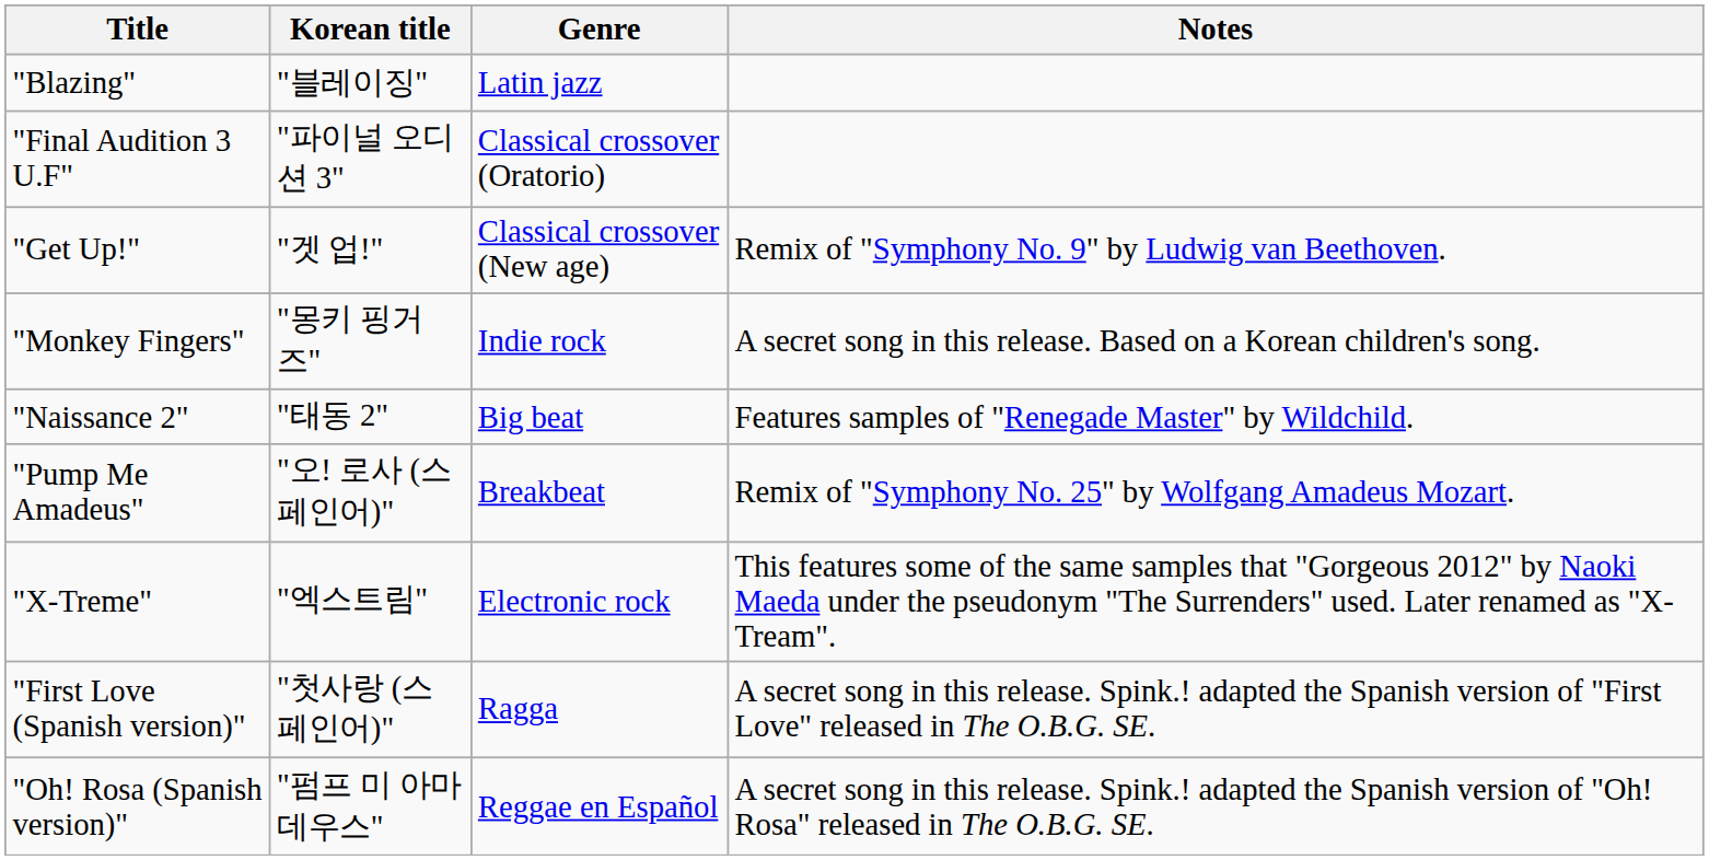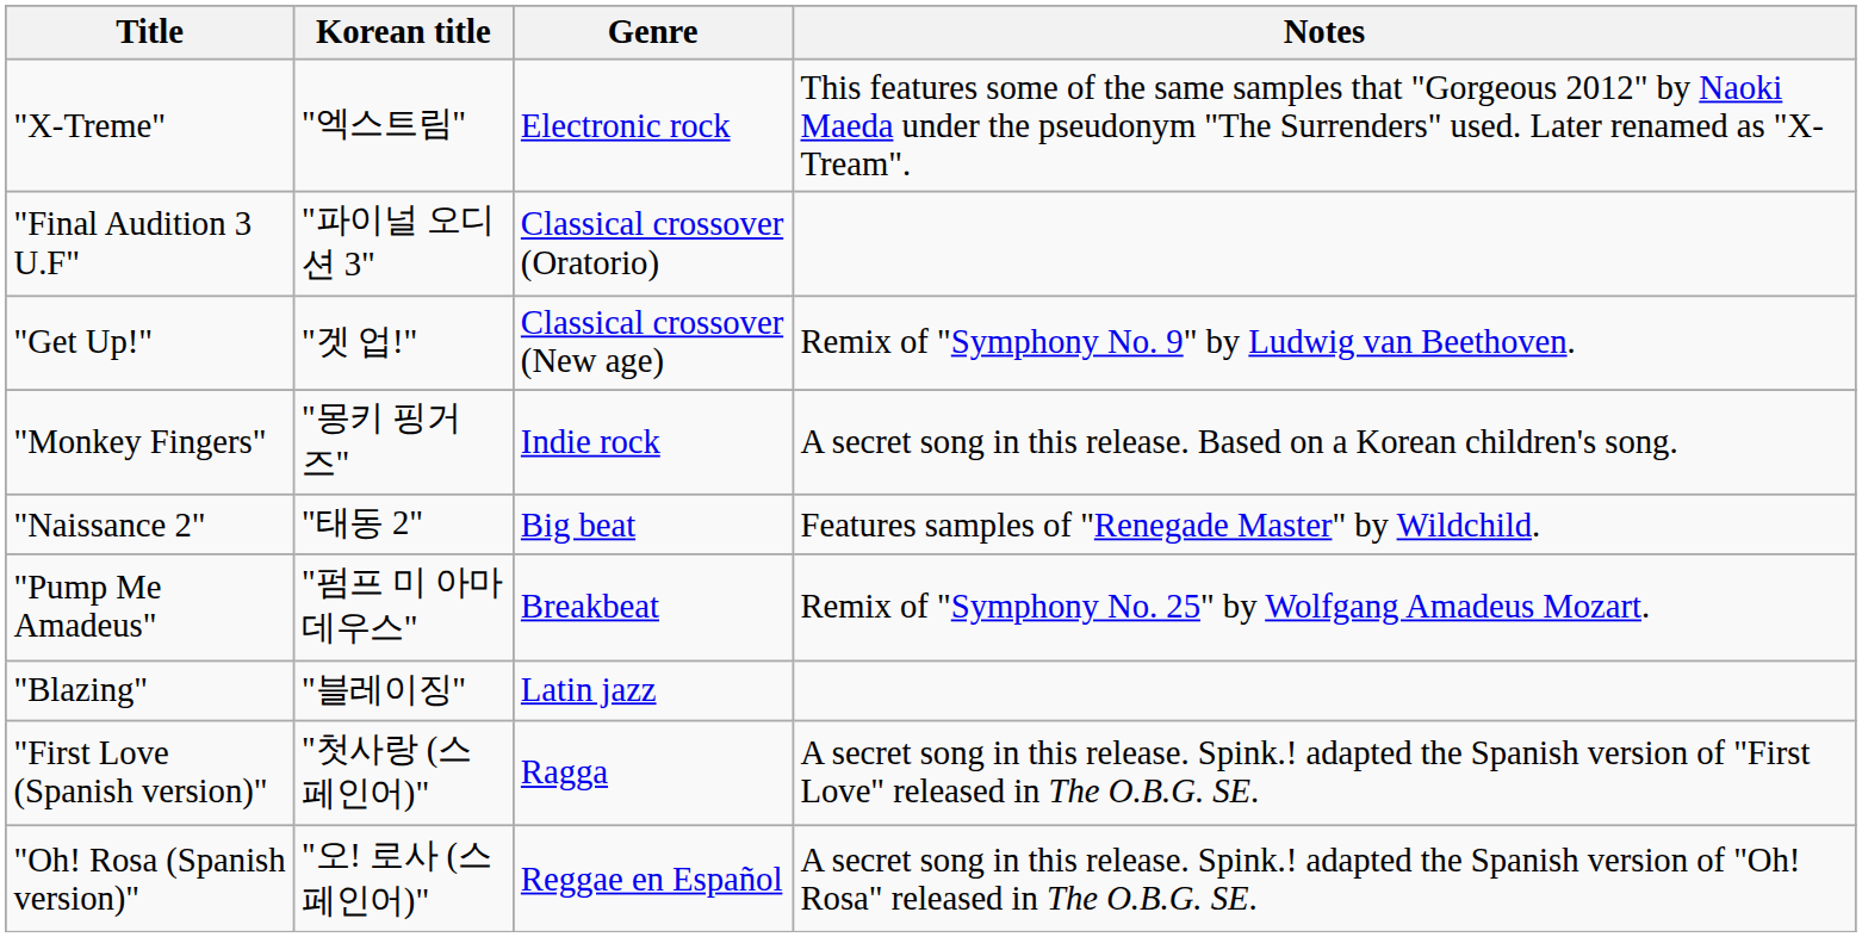rows swapped: "Blazing" <-> "X-Treme"
"Pump Me Amadeus" | Korean title: "오! 로사 (스페인어)" -> "펌프 미 아마데우스"
"Oh! Rosa (Spanish version)" | Korean title: "펌프 미 아마데우스" -> "오! 로사 (스페인어)"
